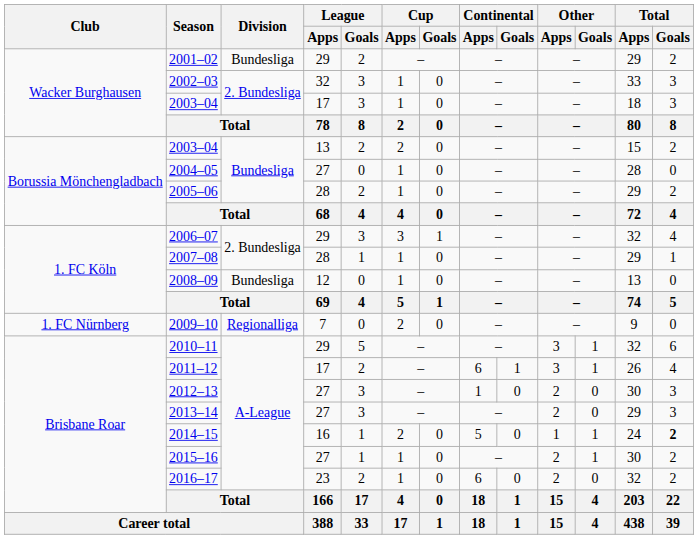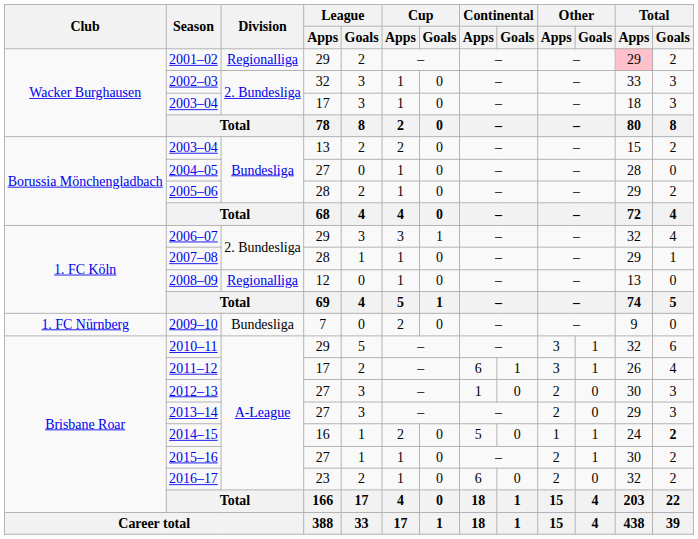2001–02 | Division: Bundesliga -> Regionalliga
2001–02 | Total / Apps: no background -> pink background
2008–09 | Division: Bundesliga -> Regionalliga
2009–10 | Division: Regionalliga -> Bundesliga
